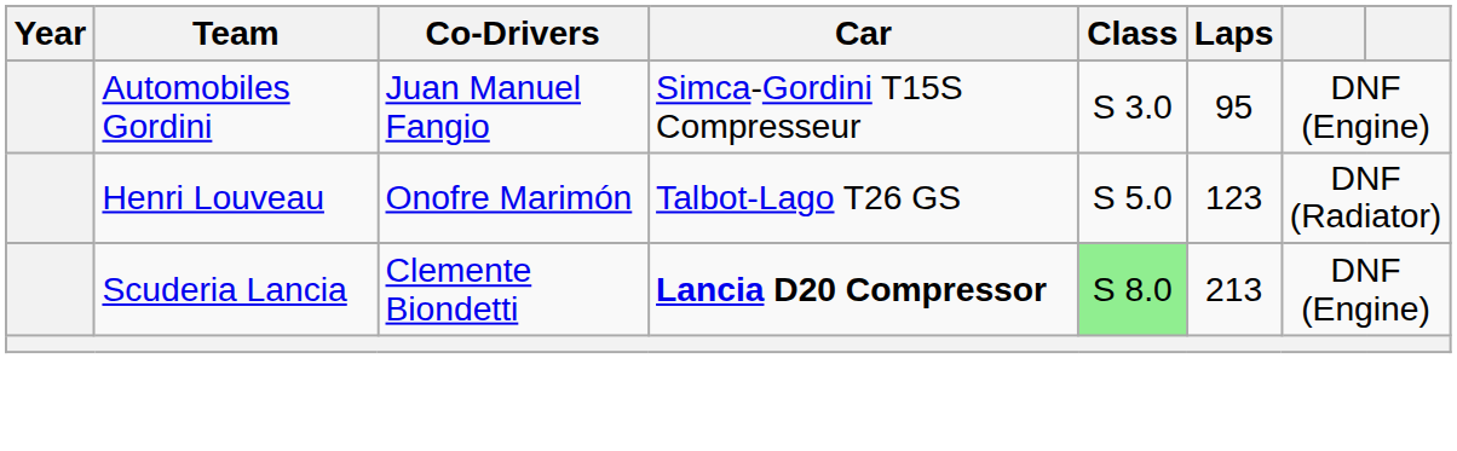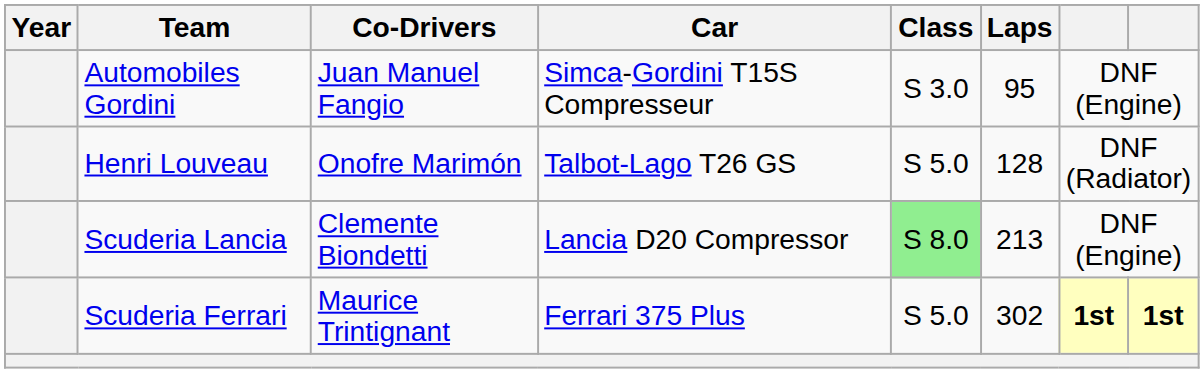Henri Louveau | Laps: 123 -> 128
Scuderia Lancia | Car: bold -> normal
+ row: Scuderia Ferrari | Maurice Trintignant | Ferrari 375 Plus | S 5.0 | 302 | 1st | 1st
